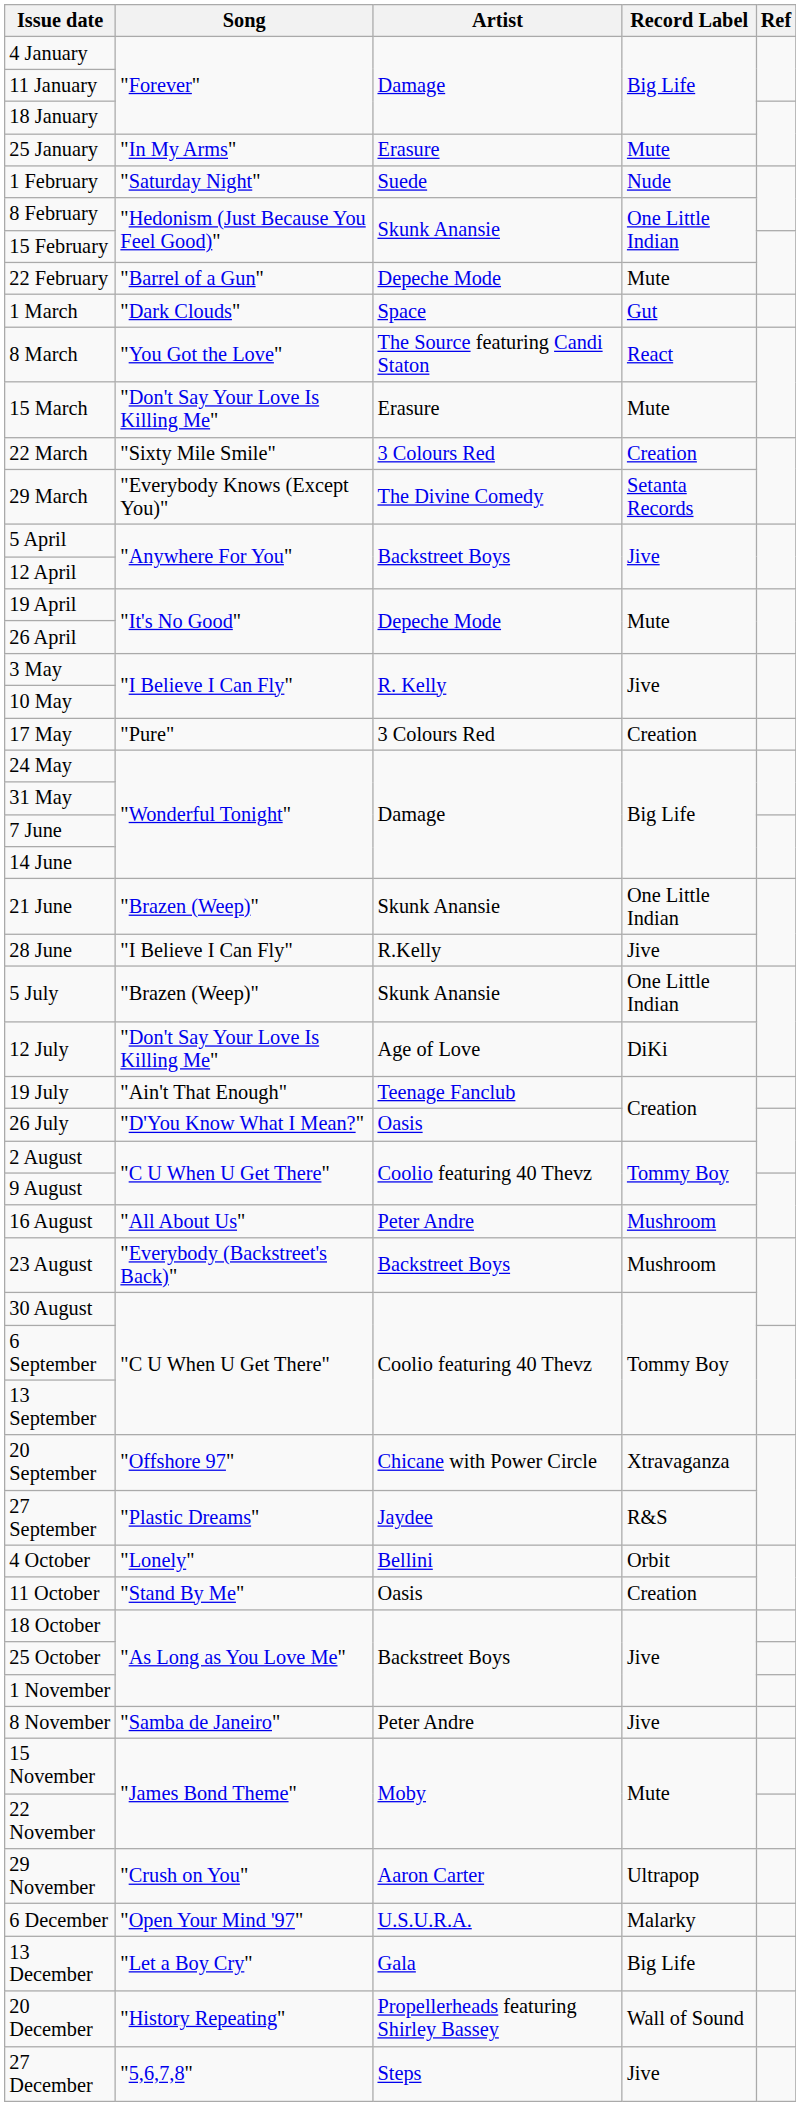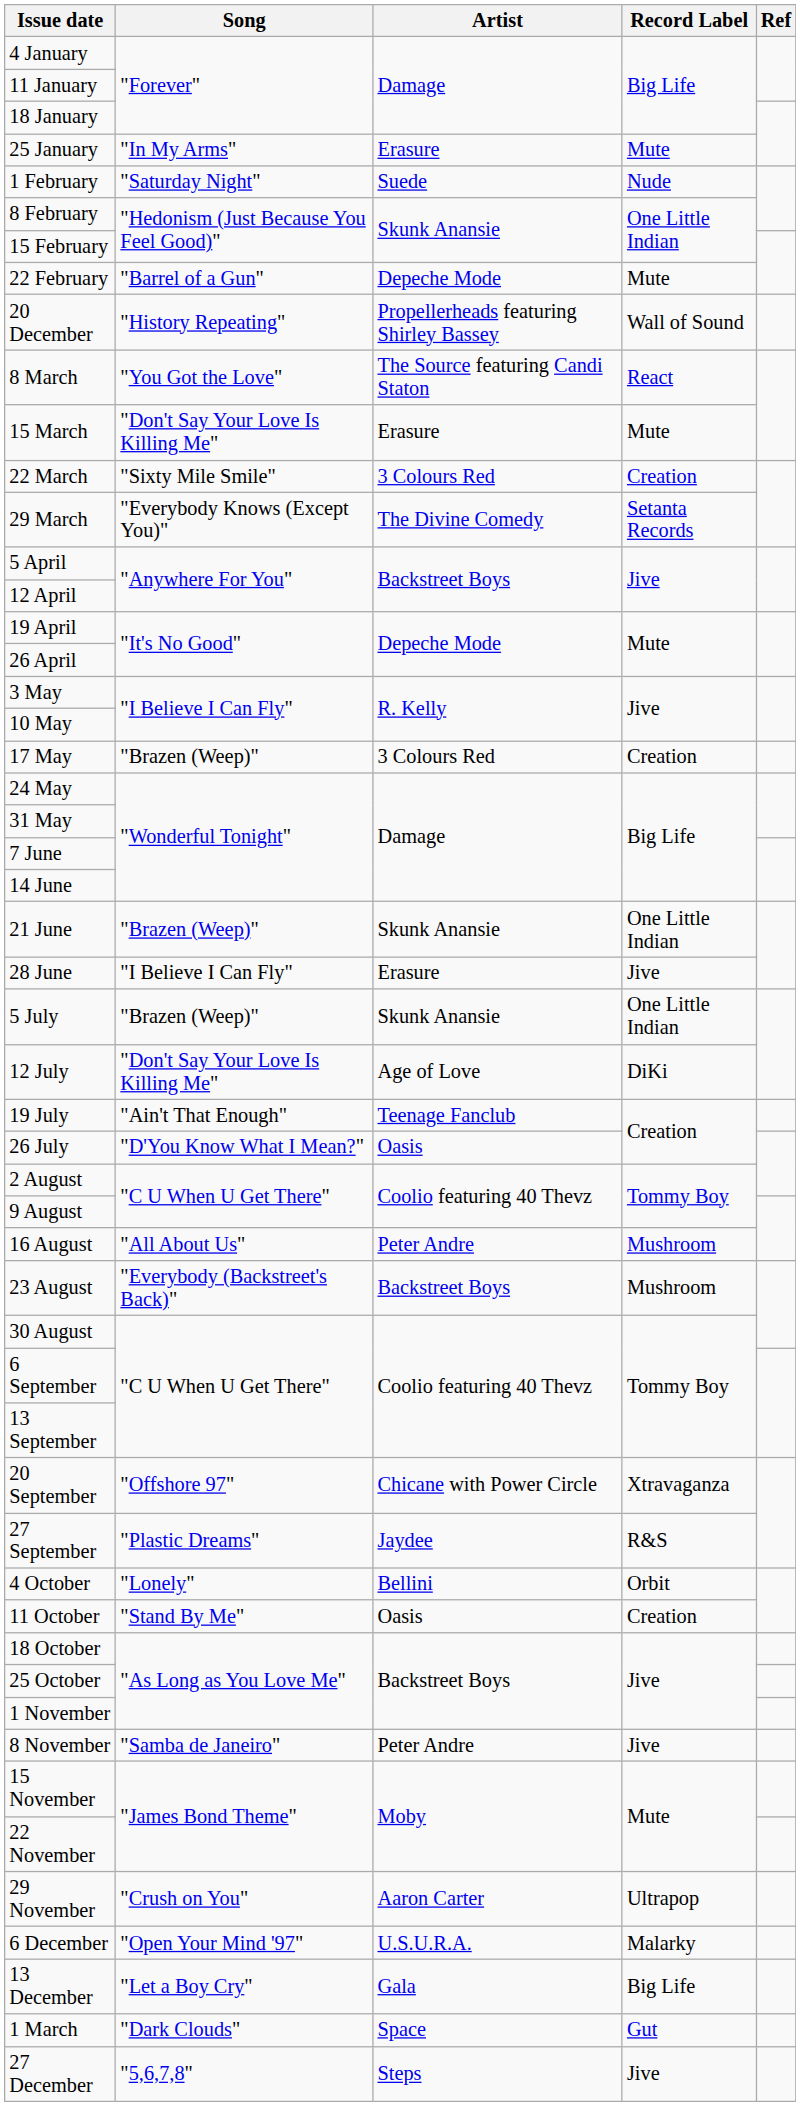rows swapped: 1 March <-> 20 December
17 May | Song: "Pure" -> "Brazen (Weep)"
28 June | Artist: R.Kelly -> Erasure
